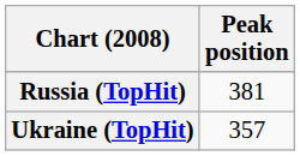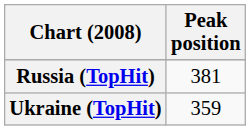Ukraine (TopHit) | Peak position: 357 -> 359
